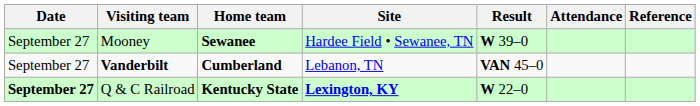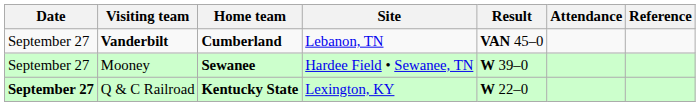rows swapped: Vanderbilt <-> Mooney
Q & C Railroad | Site: bold -> normal
